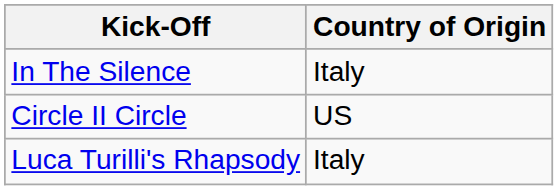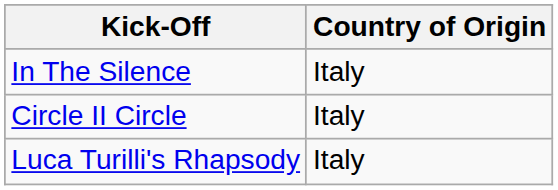Circle II Circle | Country of Origin: US -> Italy
